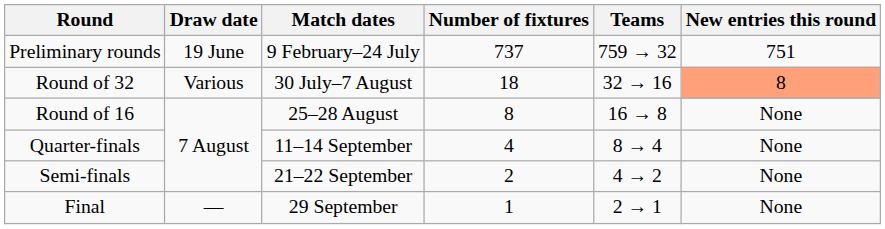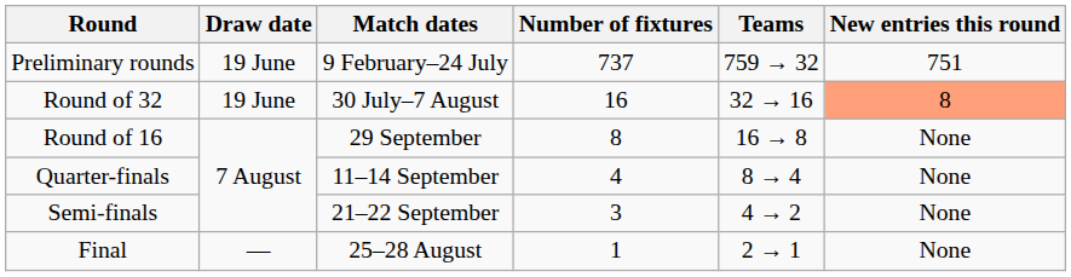Round of 32 | Draw date: Various -> 19 June
Round of 32 | Number of fixtures: 18 -> 16
Round of 16 | Match dates: 25–28 August -> 29 September
Semi-finals | Number of fixtures: 2 -> 3
Final | Match dates: 29 September -> 25–28 August
